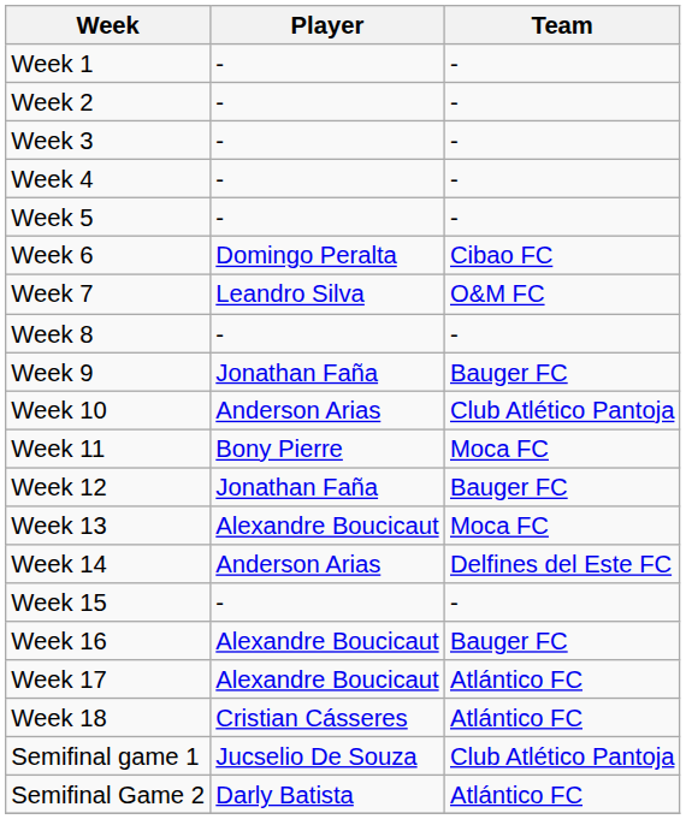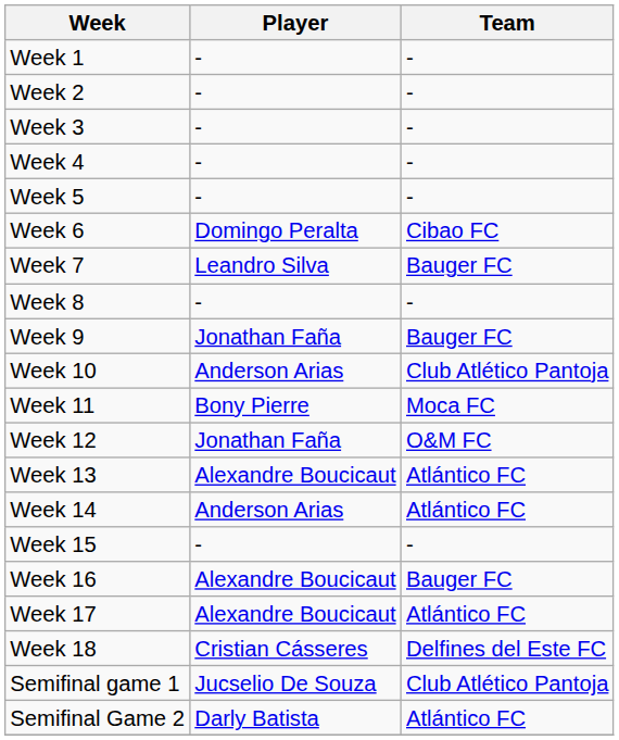Week 7 | Team: O&M FC -> Bauger FC
Week 12 | Team: Bauger FC -> O&M FC
Week 13 | Team: Moca FC -> Atlántico FC
Week 14 | Team: Delfines del Este FC -> Atlántico FC
Week 18 | Team: Atlántico FC -> Delfines del Este FC
